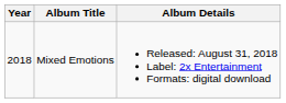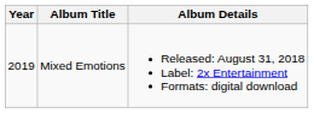Mixed Emotions | Year: 2018 -> 2019
